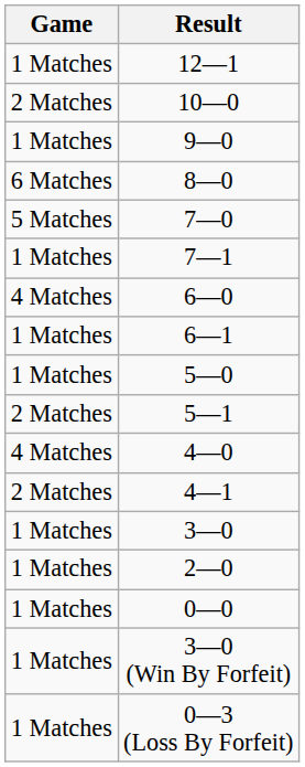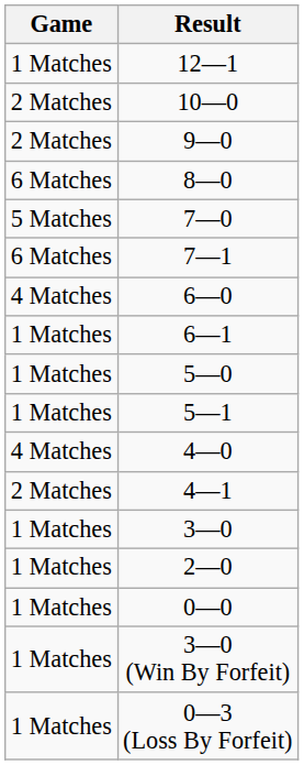9—0 | Game: 1 Matches -> 2 Matches
7—1 | Game: 1 Matches -> 6 Matches
5—1 | Game: 2 Matches -> 1 Matches
